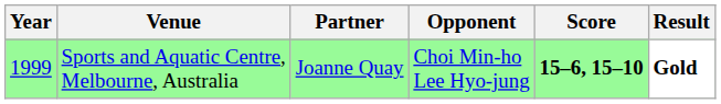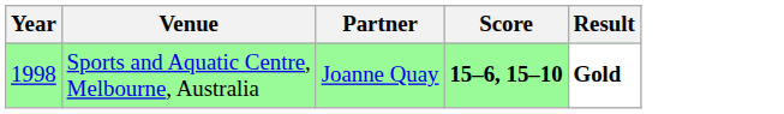- column: Opponent | Choi Min-ho Lee Hyo-jung
Sports and Aquatic Centre, Melbourne, Australia | Year: 1999 -> 1998
